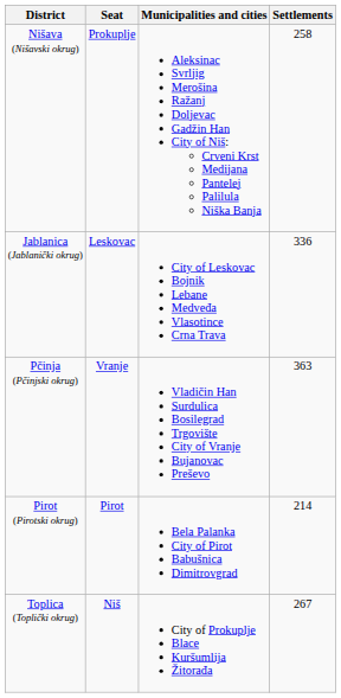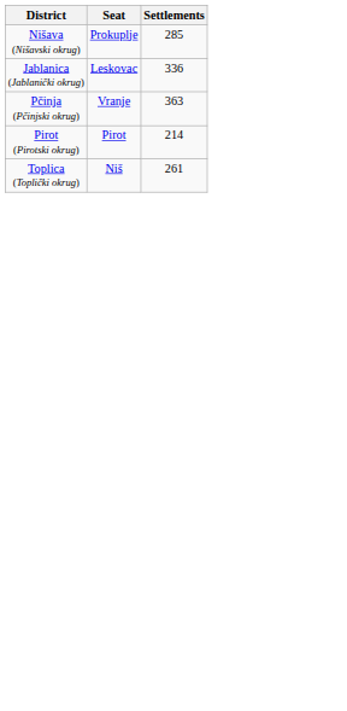- column: Municipalities and cities | Aleksinac Svrljig Merošina Ražanj Doljevac Gadžin Han City of Niš: Crveni Krst Medijana Pantelej Palilula Niška Banja | City of Leskovac Bojnik Lebane Medveđa Vlasotince Crna Trava | Vladičin Han Surdulica Bosilegrad Trgovište City of Vranje Bujanovac Preševo | Bela Palanka City of Pirot Babušnica Dimitrovgrad | City of Prokuplje Blace Kuršumlija Žitorađa
Nišava (Nišavski okrug) | Settlements: 258 -> 285
Toplica (Toplički okrug) | Settlements: 267 -> 261
